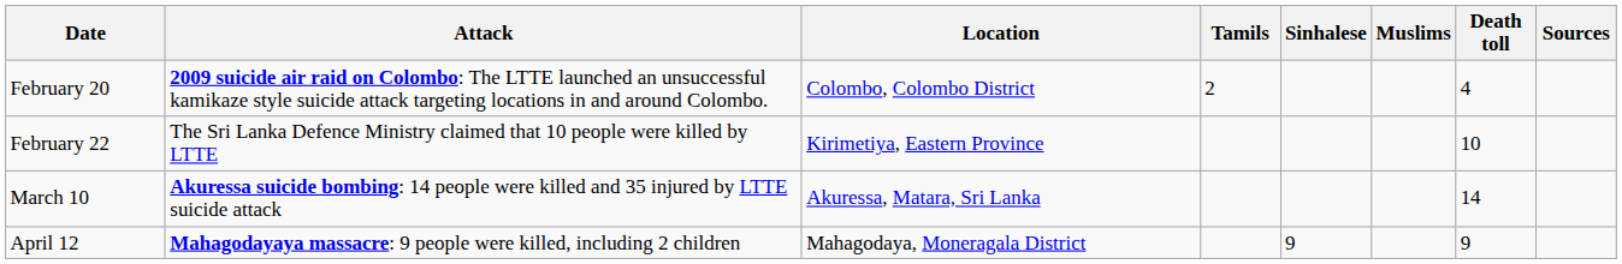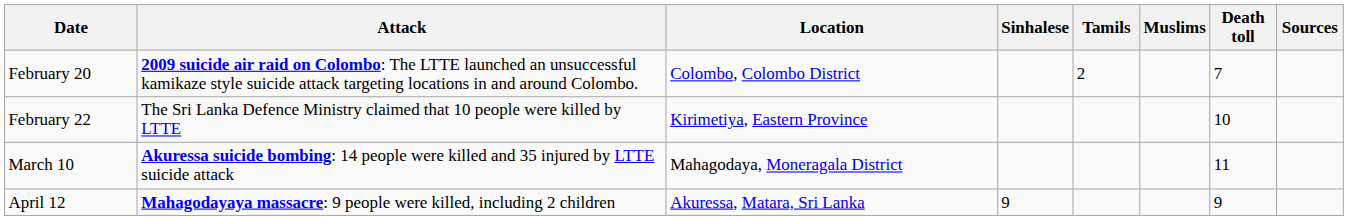columns swapped: Sinhalese <-> Tamils
February 20 | Death toll: 4 -> 7
March 10 | Location: Akuressa, Matara, Sri Lanka -> Mahagodaya, Moneragala District
March 10 | Death toll: 14 -> 11
April 12 | Location: Mahagodaya, Moneragala District -> Akuressa, Matara, Sri Lanka
